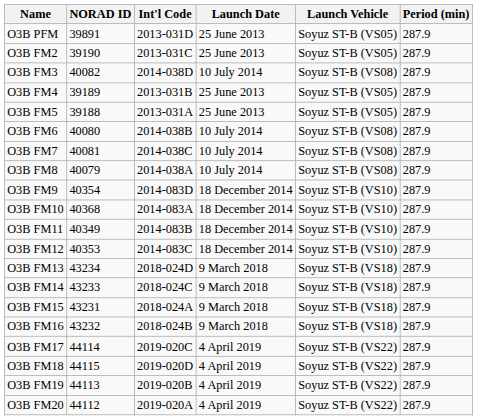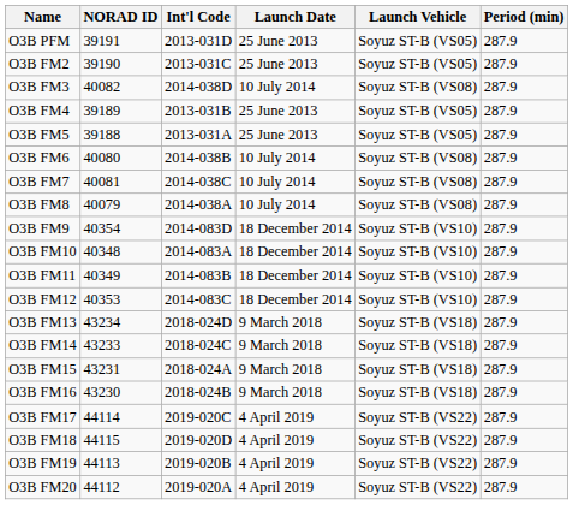O3B PFM | NORAD ID: 39891 -> 39191
O3B FM10 | NORAD ID: 40368 -> 40348
O3B FM16 | NORAD ID: 43232 -> 43230
